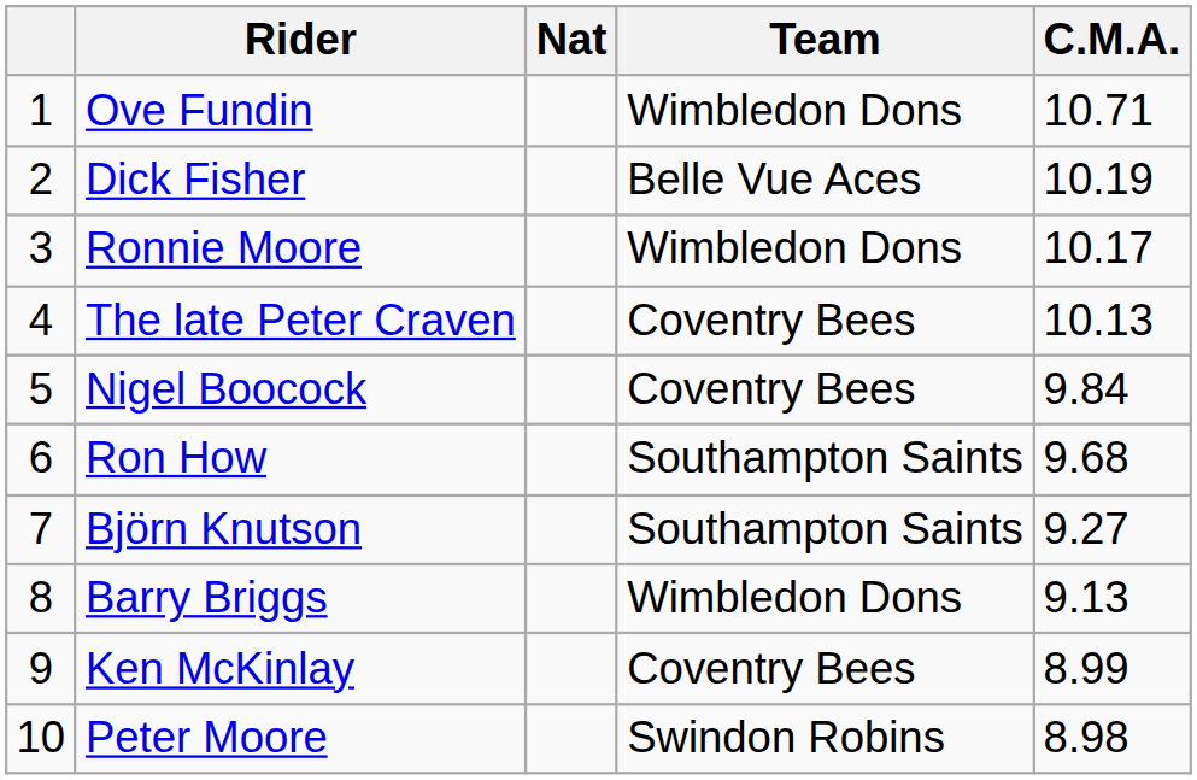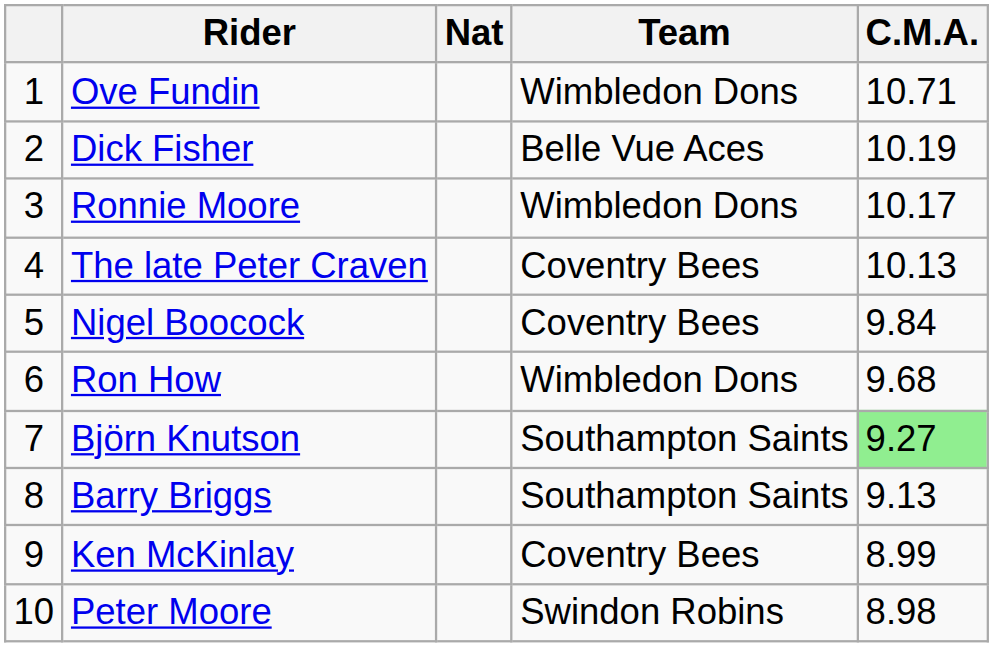Ron How | Team: Southampton Saints -> Wimbledon Dons
Björn Knutson | C.M.A.: no background -> lightgreen background
Barry Briggs | Team: Wimbledon Dons -> Southampton Saints
